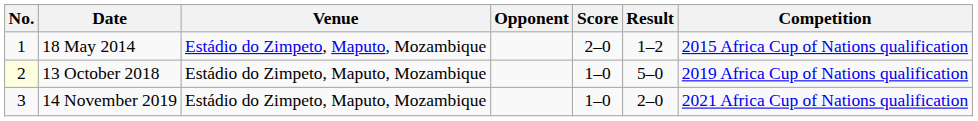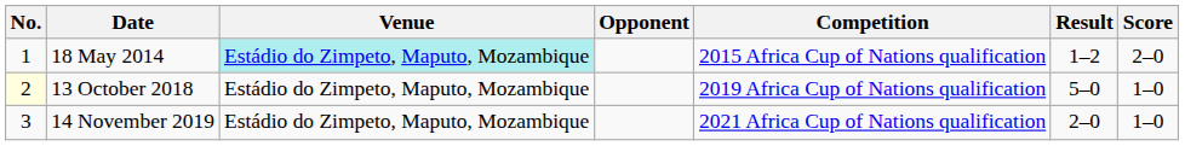columns swapped: Score <-> Competition
18 May 2014 | Venue: no background -> paleturquoise background
